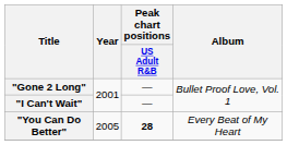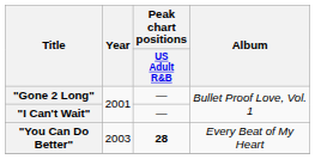"You Can Do Better" | Year: 2005 -> 2003
